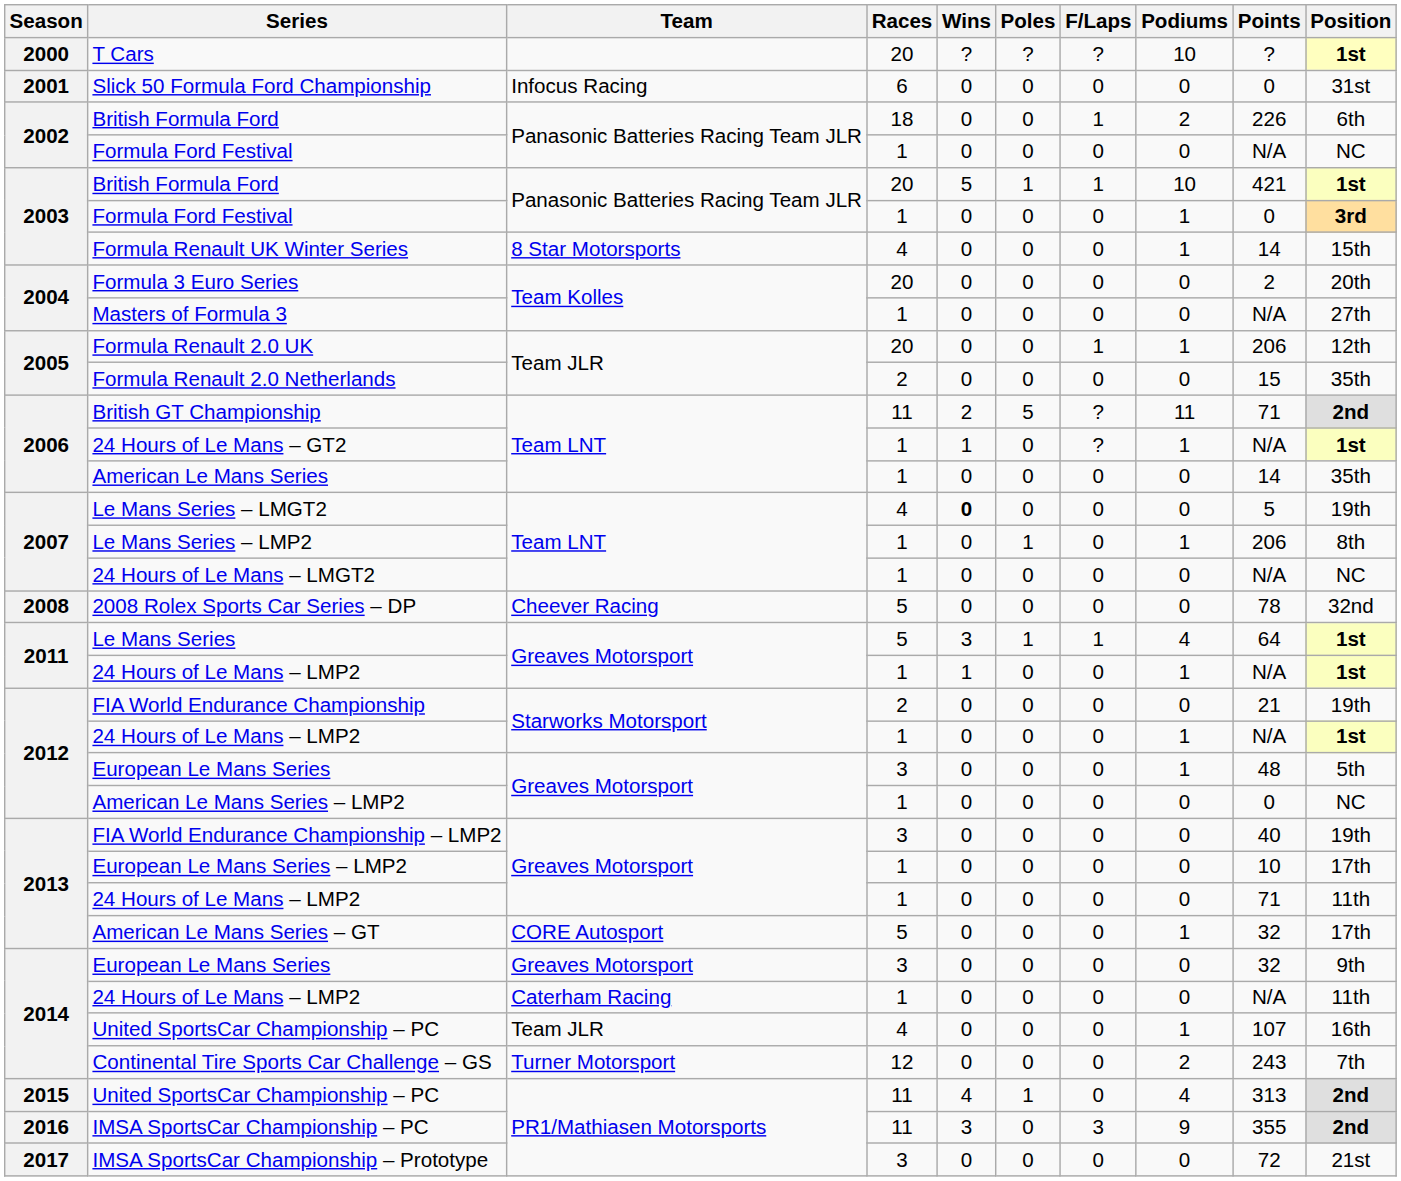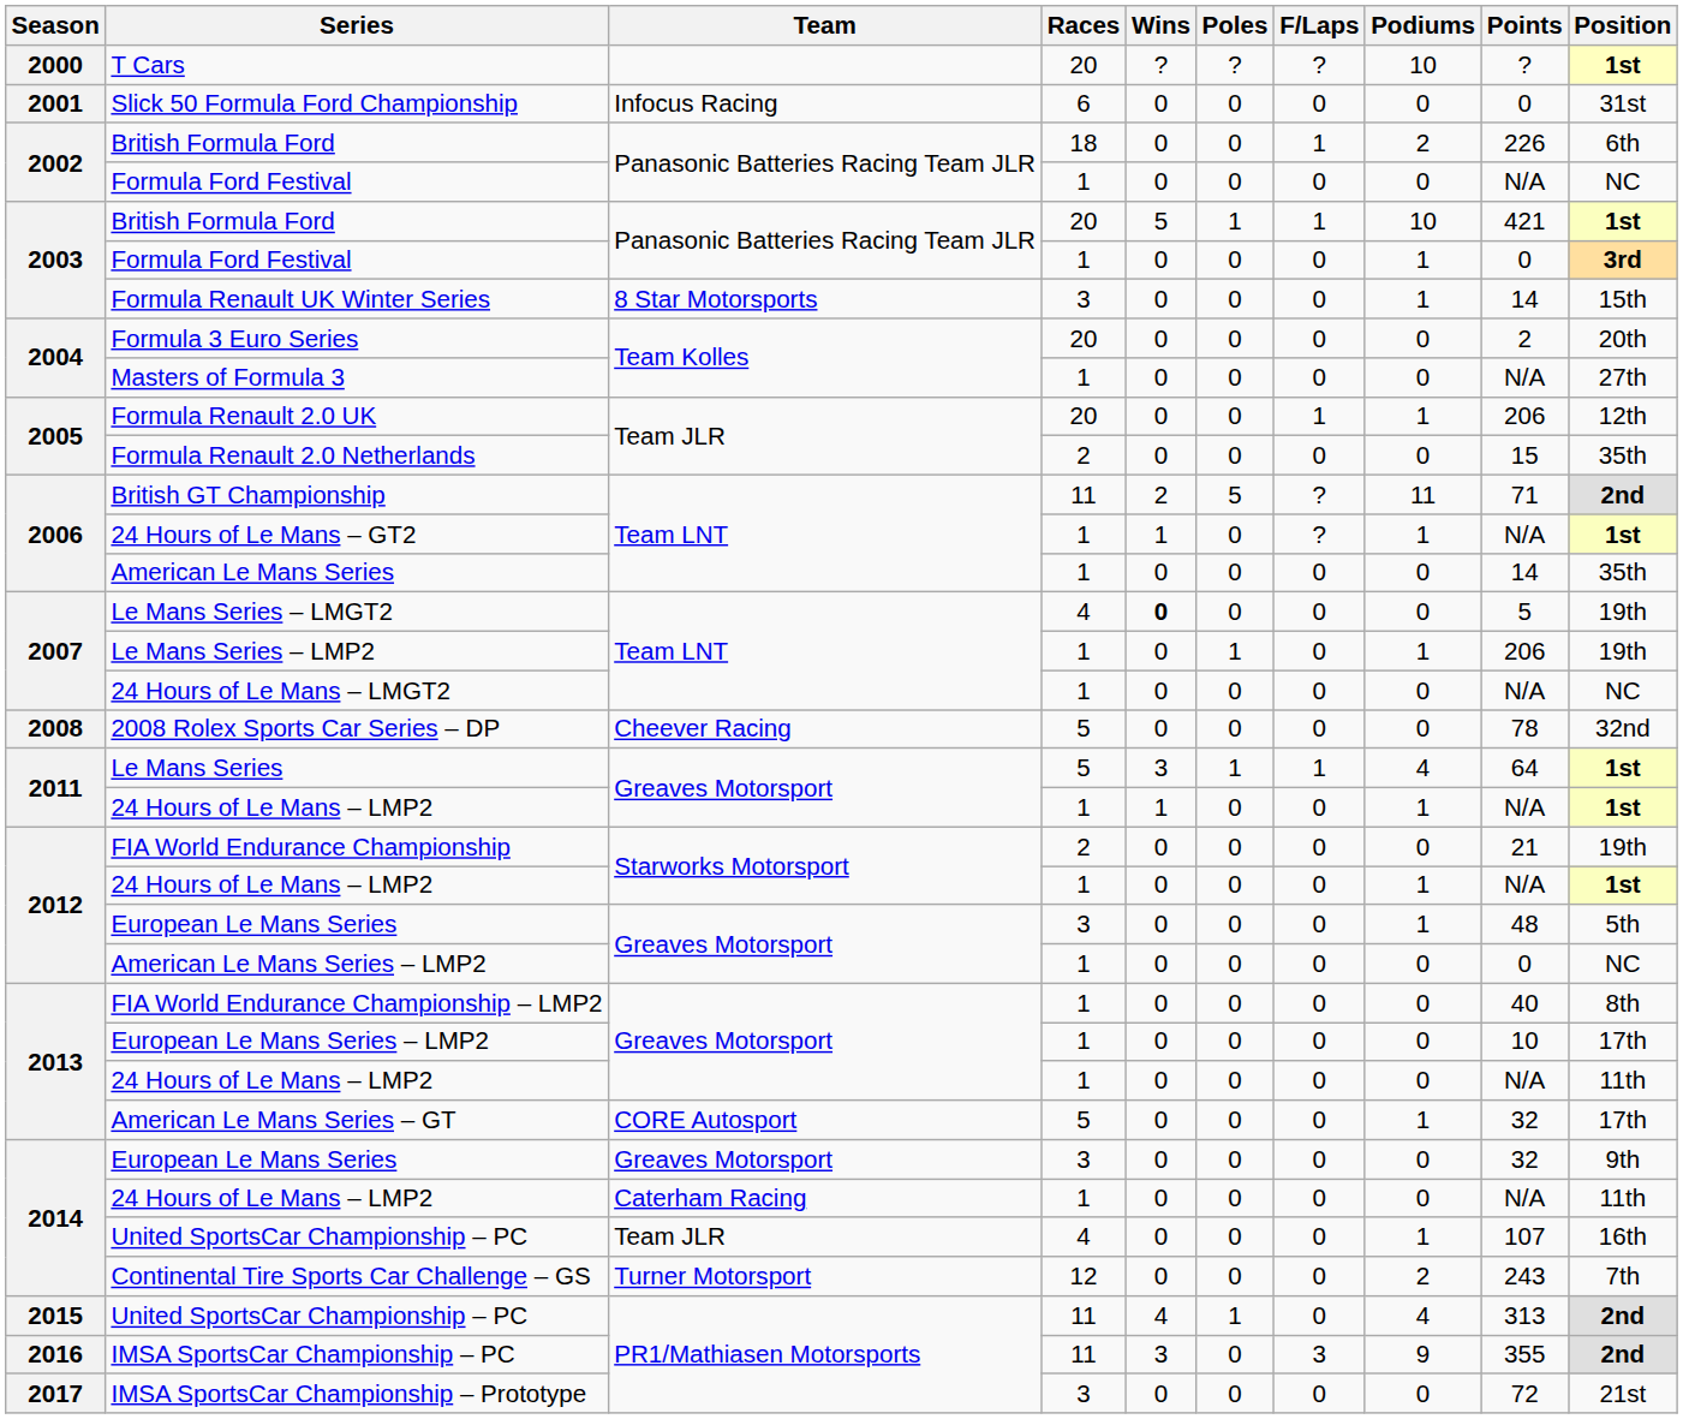Formula Renault UK Winter Series | Races: 4 -> 3
Le Mans Series – LMP2 | Position: 8th -> 19th
FIA World Endurance Championship – LMP2 | Races: 3 -> 1
FIA World Endurance Championship – LMP2 | Position: 19th -> 8th
2013 / 24 Hours of Le Mans – LMP2 | Points: 71 -> N/A
